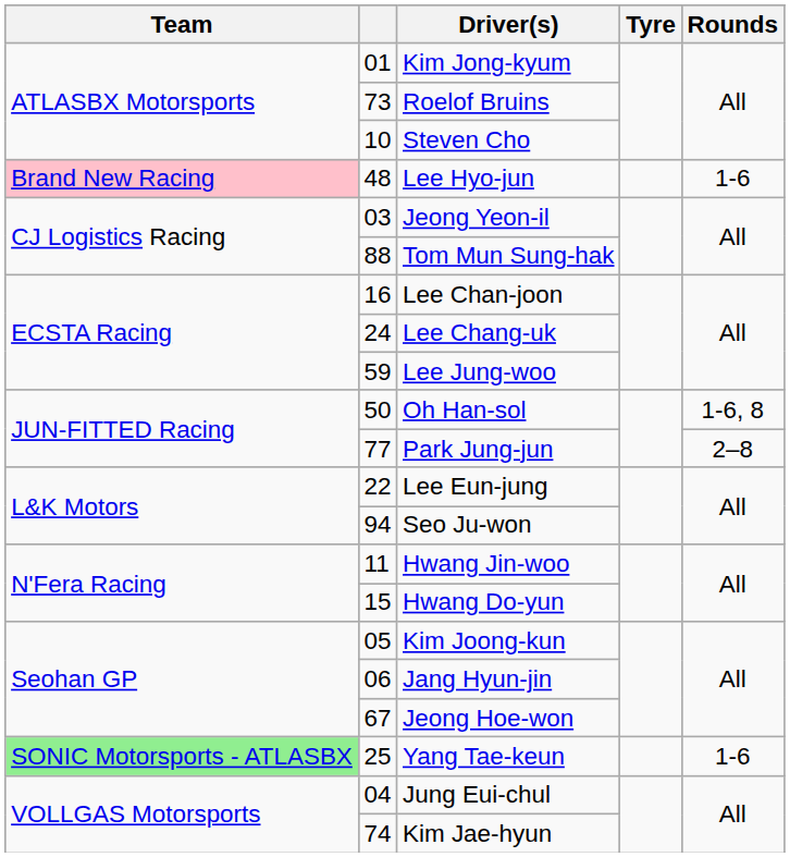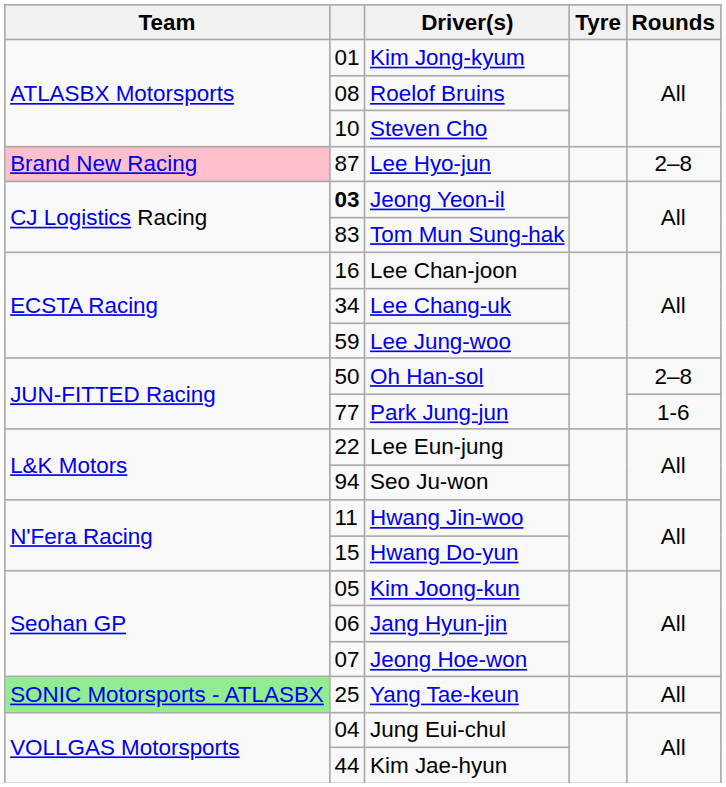Roelof Bruins | column 2: 73 -> 08
Lee Hyo-jun | column 2: 48 -> 87
Lee Hyo-jun | Rounds: 1-6 -> 2–8
Jeong Yeon-il | column 2: normal -> bold
Tom Mun Sung-hak | column 2: 88 -> 83
Lee Chang-uk | column 2: 24 -> 34
Oh Han-sol | Rounds: 1-6, 8 -> 2–8
Park Jung-jun | Rounds: 2–8 -> 1-6
Jeong Hoe-won | column 2: 67 -> 07
Yang Tae-keun | Rounds: 1-6 -> All
Kim Jae-hyun | column 2: 74 -> 44
